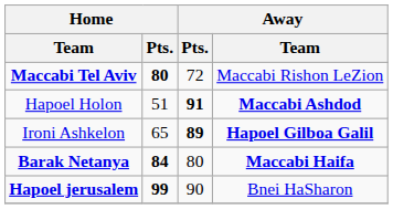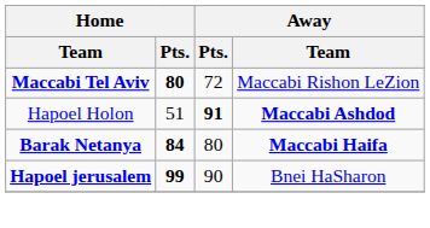- row: Ironi Ashkelon | 65 | 89 | Hapoel Gilboa Galil
